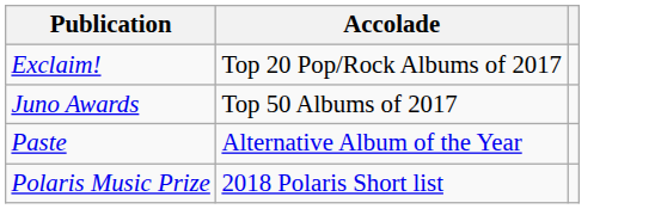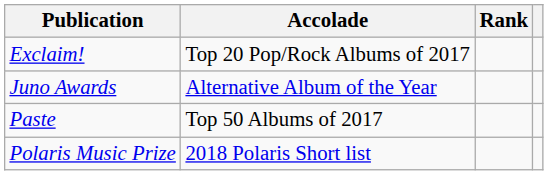+ column: Rank
Juno Awards | Accolade: Top 50 Albums of 2017 -> Alternative Album of the Year
Paste | Accolade: Alternative Album of the Year -> Top 50 Albums of 2017
